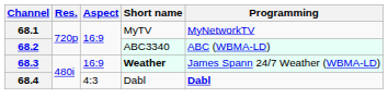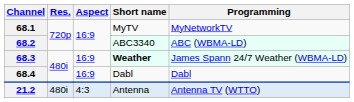68.4 | Aspect: 4:3 -> 16:9
68.4 | Programming: bold -> normal
+ row: 21.2 | 480i | 4:3 | Antenna | Antenna TV (WTTO)
